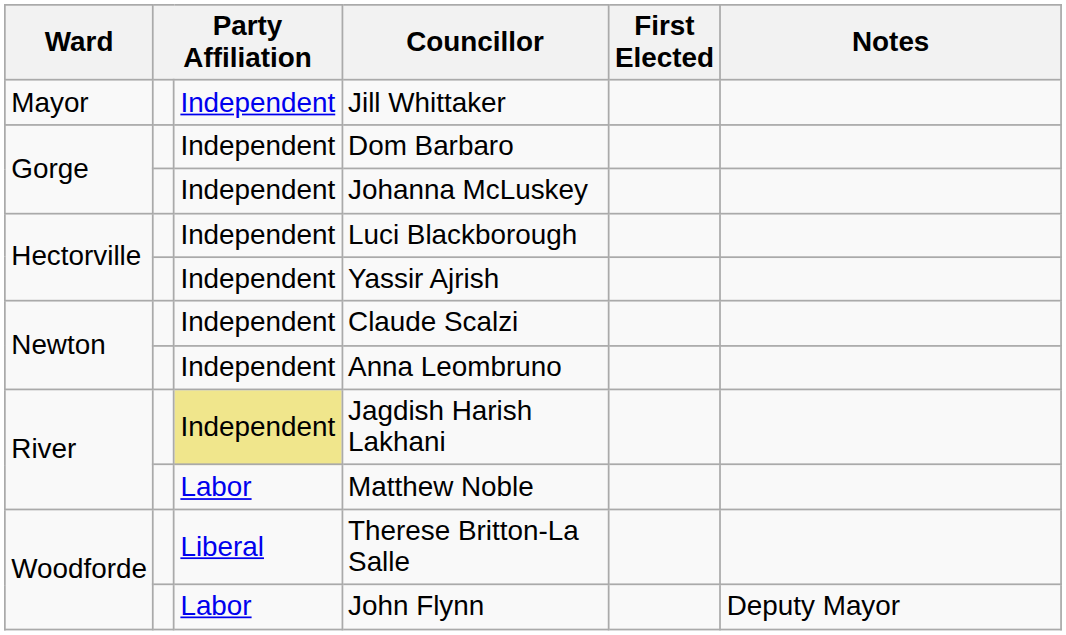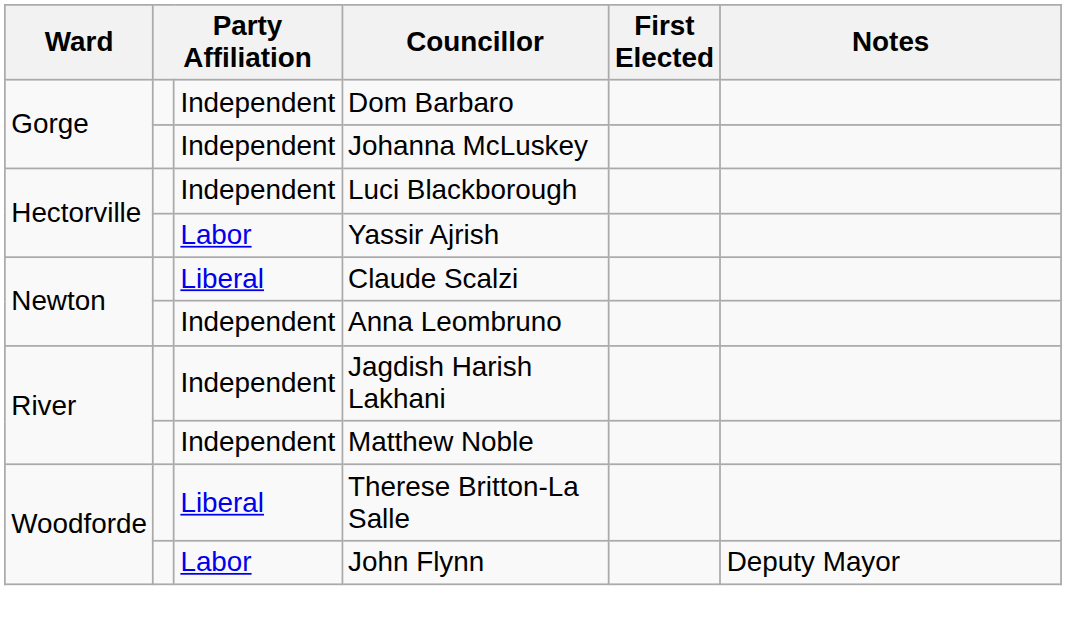- row: Mayor | Independent | Jill Whittaker
Yassir Ajrish | column 3: Independent -> Labor
Claude Scalzi | column 3: Independent -> Liberal
Jagdish Harish Lakhani | column 3: khaki background -> no background
Matthew Noble | column 3: Labor -> Independent
